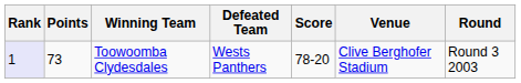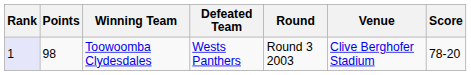columns swapped: Score <-> Round
Toowoomba Clydesdales | Points: 73 -> 98
